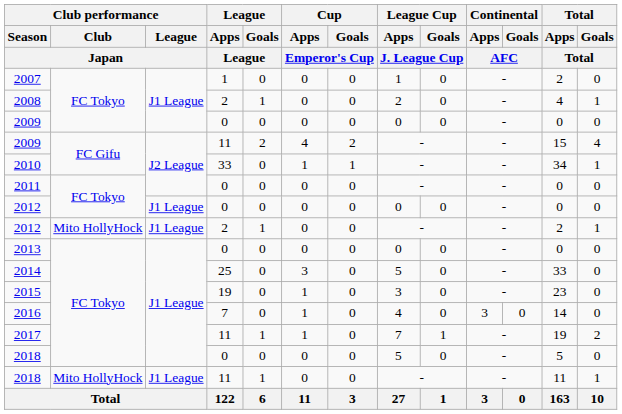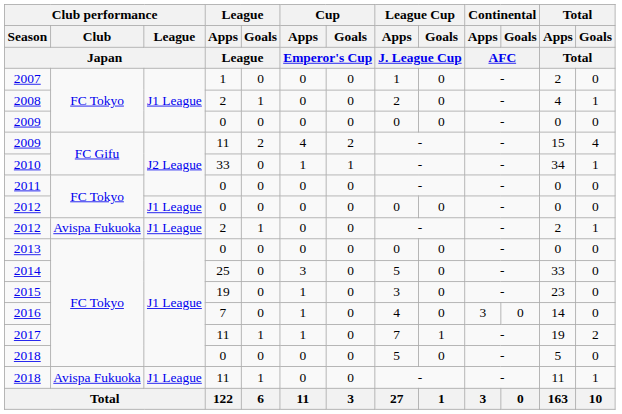2012 / 2 | Club performance / Club / Japan: Mito HollyHock -> Avispa Fukuoka
2018 / 11 | Club performance / Club / Japan: Mito HollyHock -> Avispa Fukuoka
